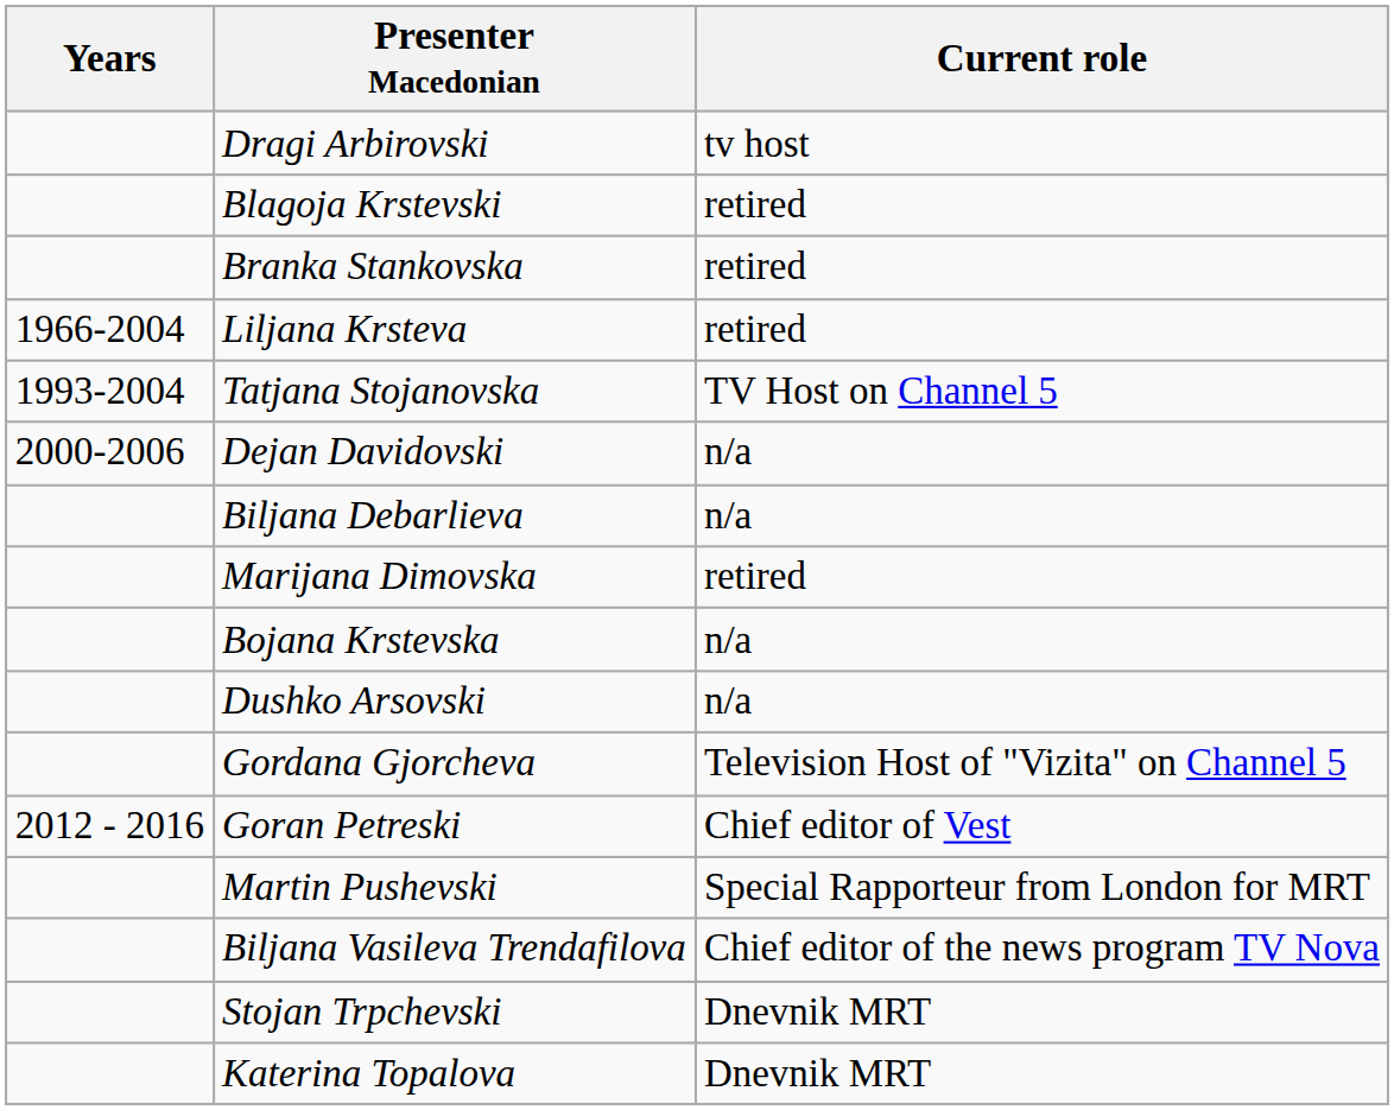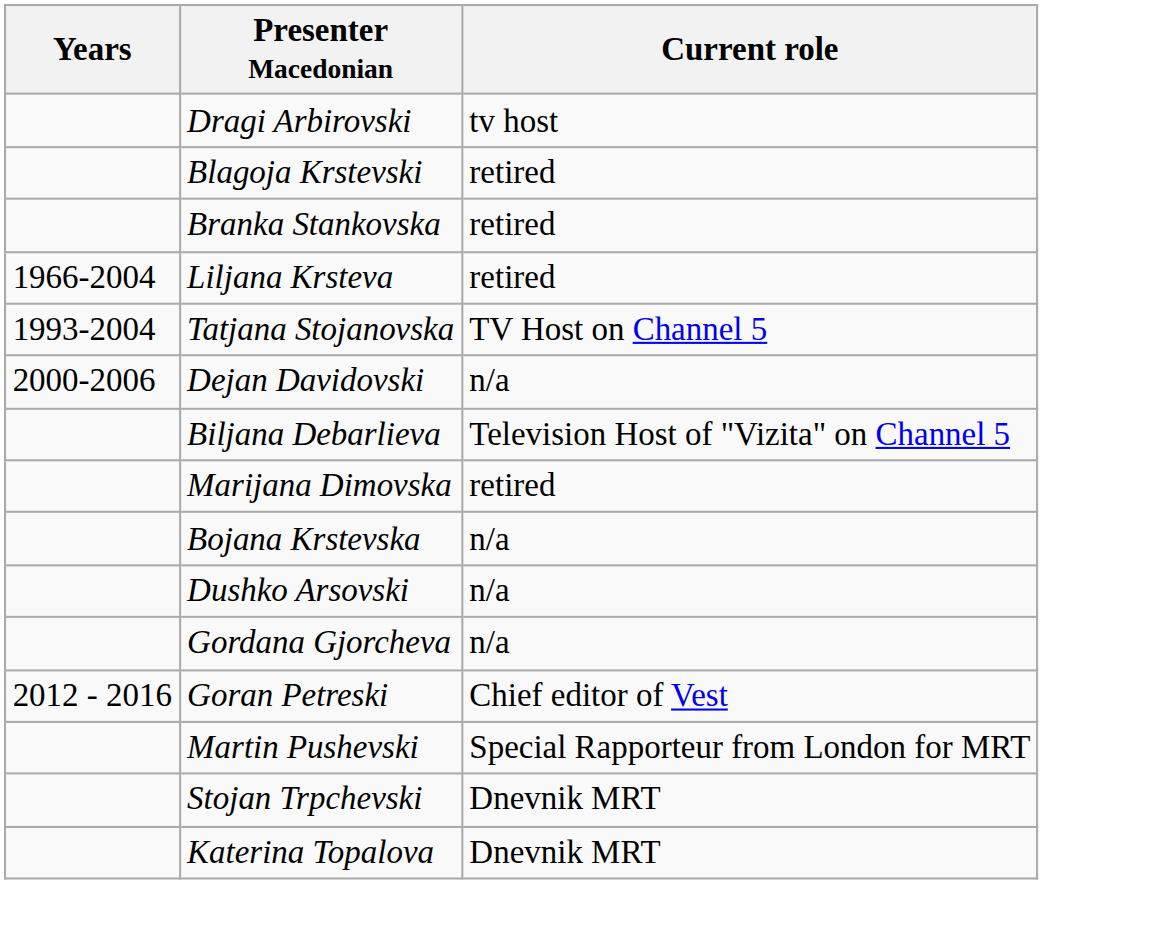Biljana Debarlieva | Current role: n/a -> Television Host of "Vizita" on Channel 5
Gordana Gjorcheva | Current role: Television Host of "Vizita" on Channel 5 -> n/a
- row: Biljana Vasileva Trendafilova | Chief editor of the news program TV Nova
